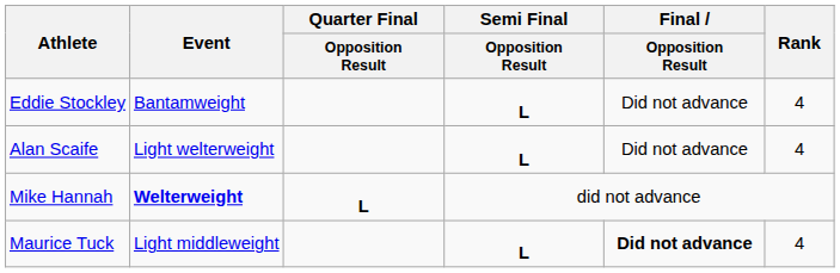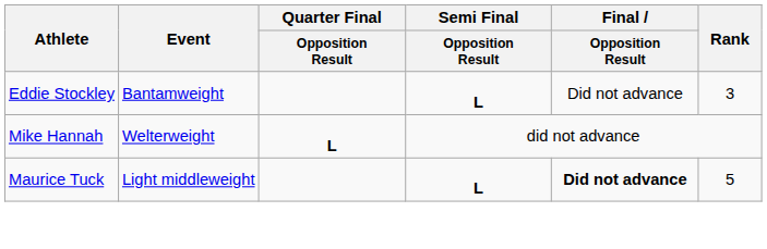Eddie Stockley | Rank: 4 -> 3
- row: Alan Scaife | Light welterweight | L | Did not advance | 4
Mike Hannah | Event: bold -> normal
Maurice Tuck | Rank: 4 -> 5
